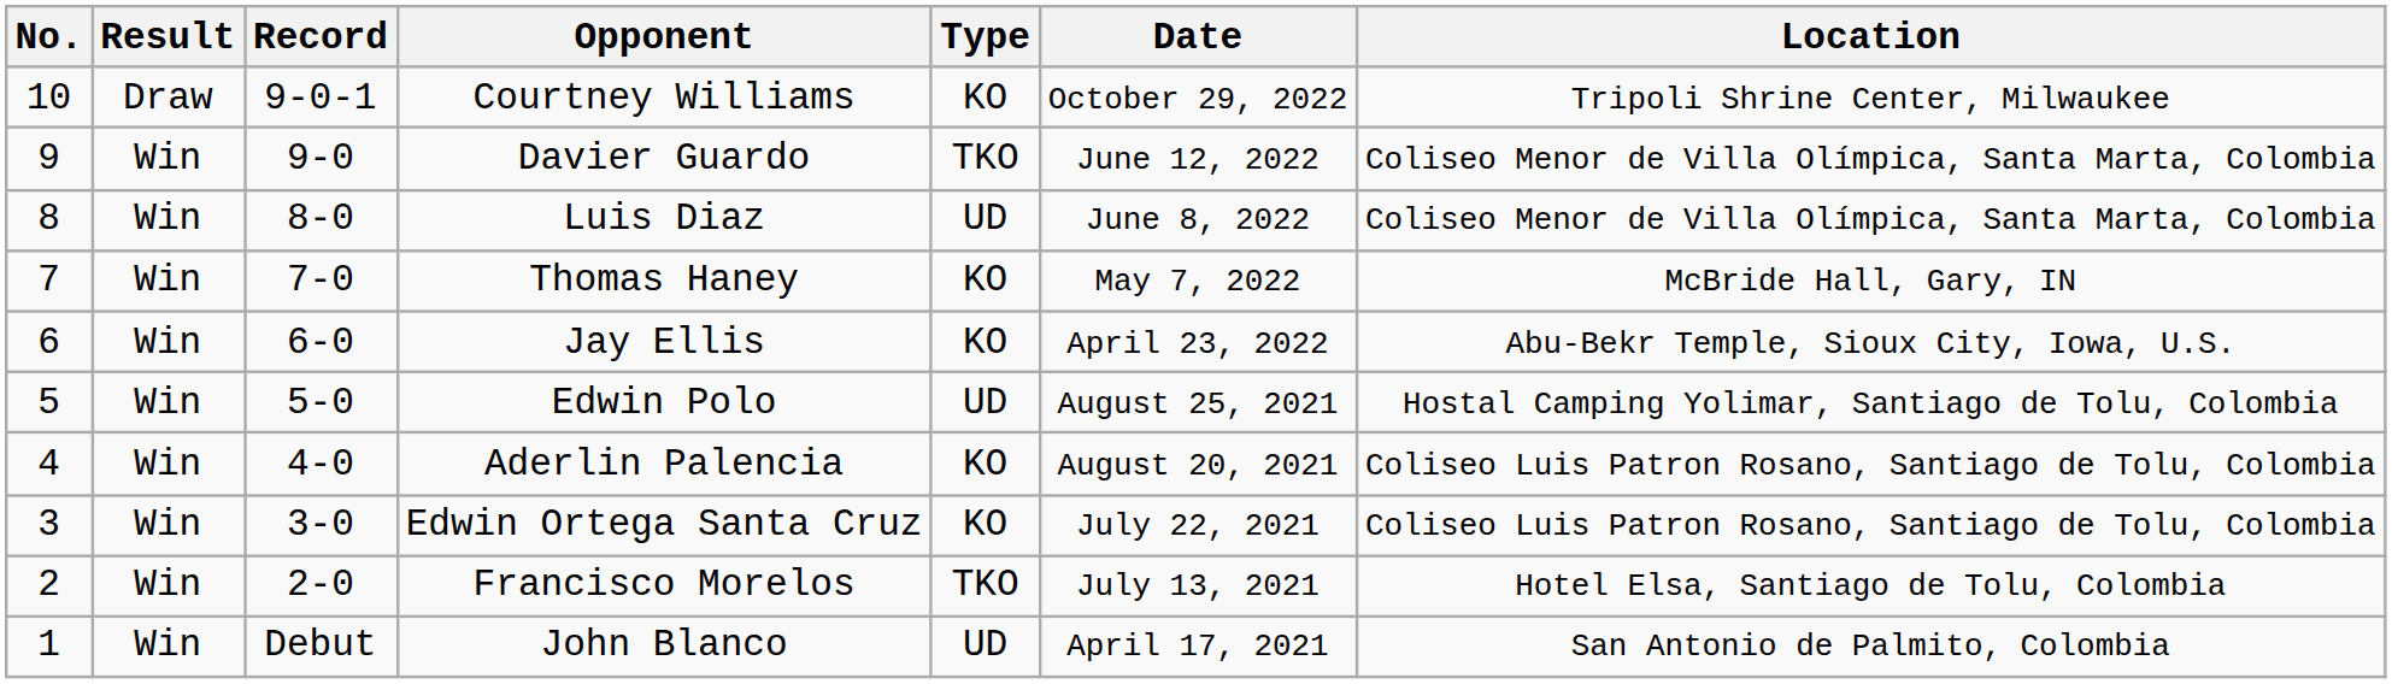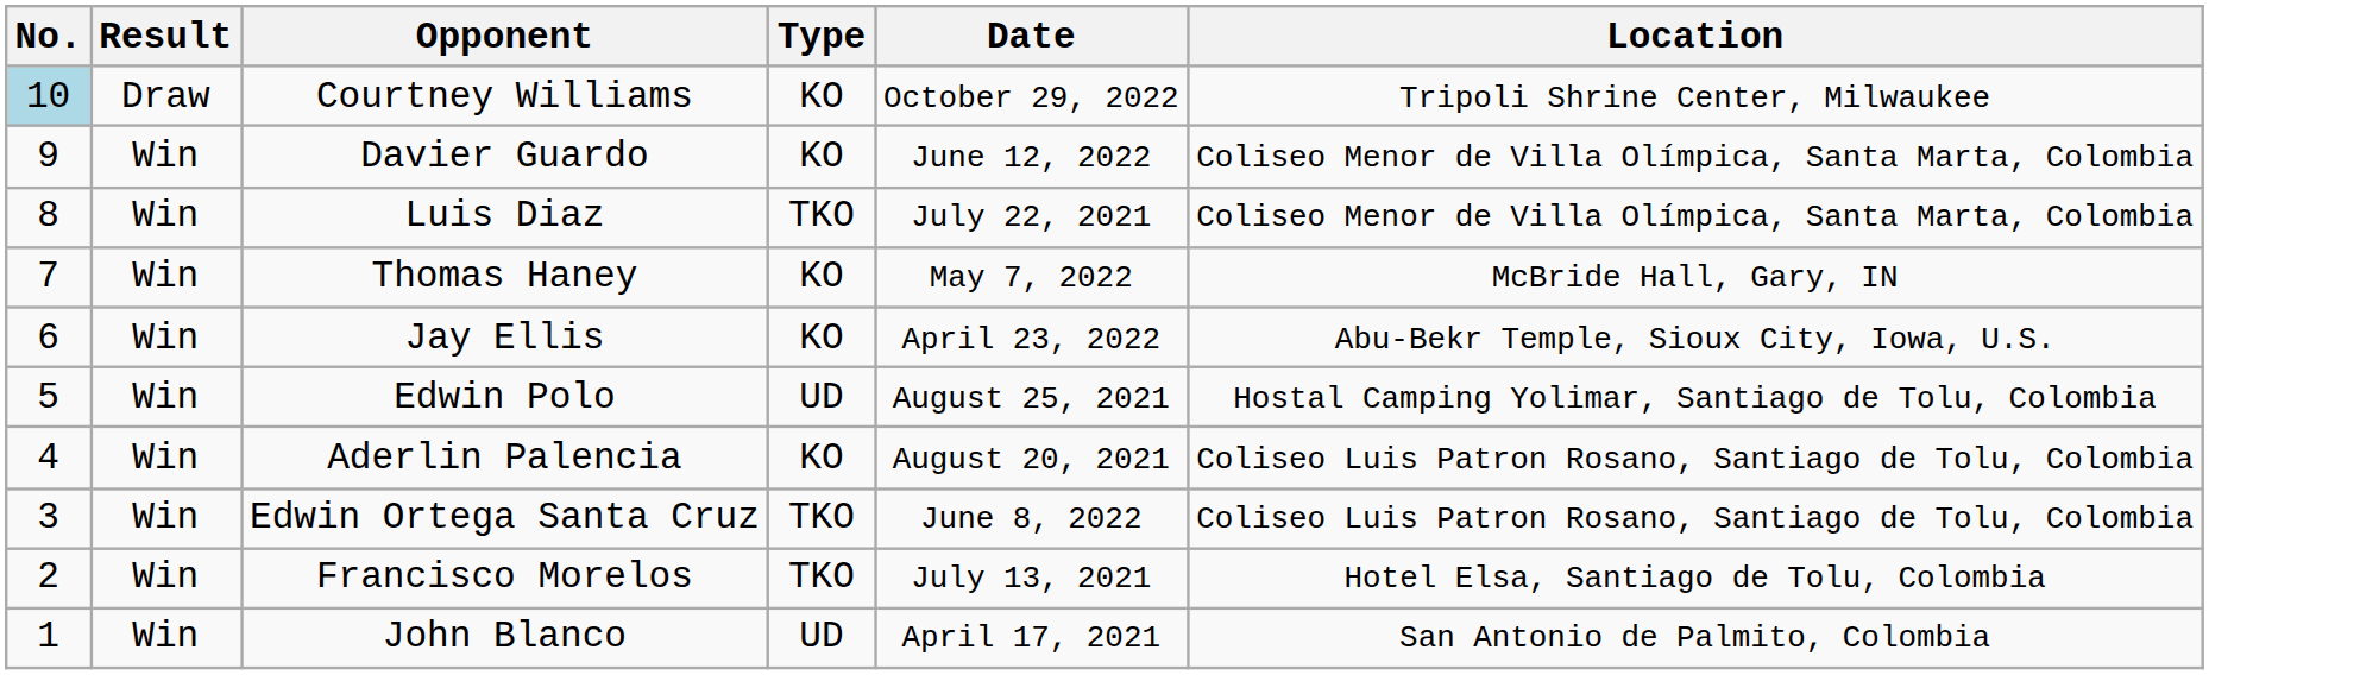- column: Record | 9-0-1 | 9-0 | 8-0 | 7-0 | 6-0 | 5-0 | 4-0 | 3-0 | 2-0 | Debut
Courtney Williams | No.: no background -> lightblue background
Davier Guardo | Type: TKO -> KO
Luis Diaz | Type: UD -> TKO
Luis Diaz | Date: June 8, 2022 -> July 22, 2021
Edwin Ortega Santa Cruz | Type: KO -> TKO
Edwin Ortega Santa Cruz | Date: July 22, 2021 -> June 8, 2022
